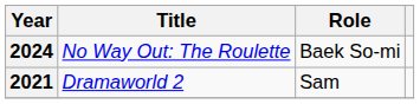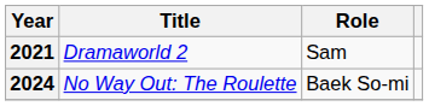rows swapped: 2021 <-> 2024
